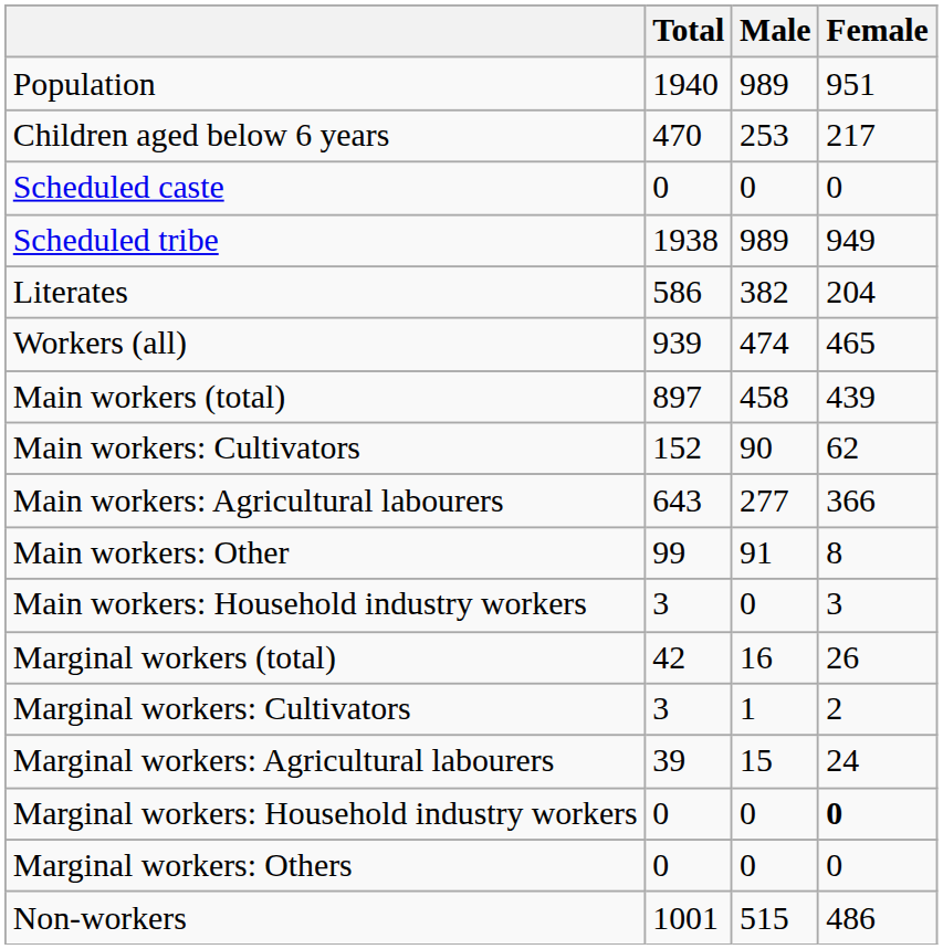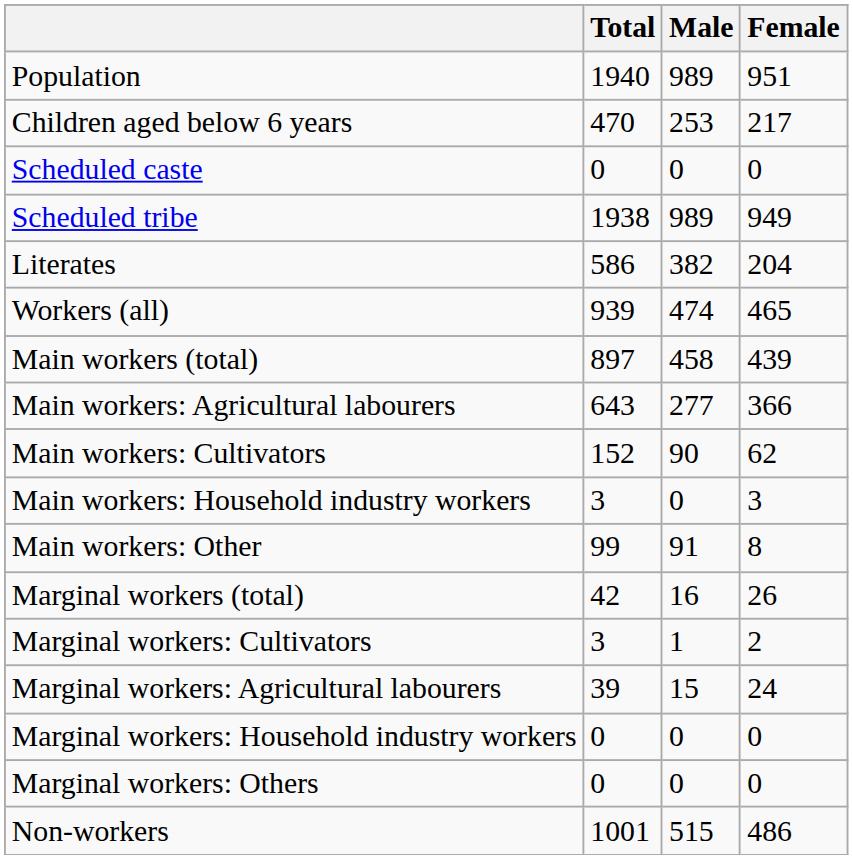rows swapped: Main workers: Cultivators <-> Main workers: Agricultural labourers
rows swapped: Main workers: Household industry workers <-> Main workers: Other
Marginal workers: Household industry workers | Female: bold -> normal
